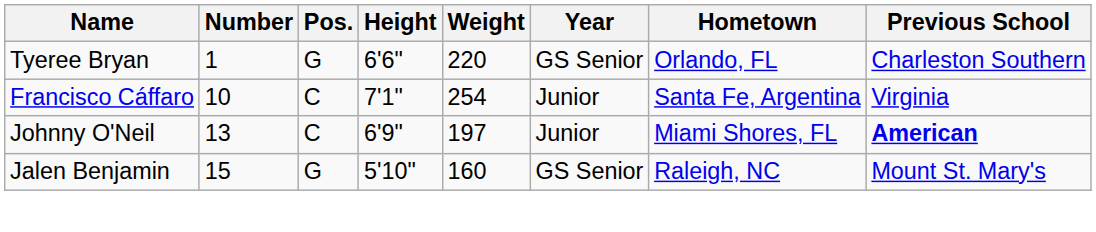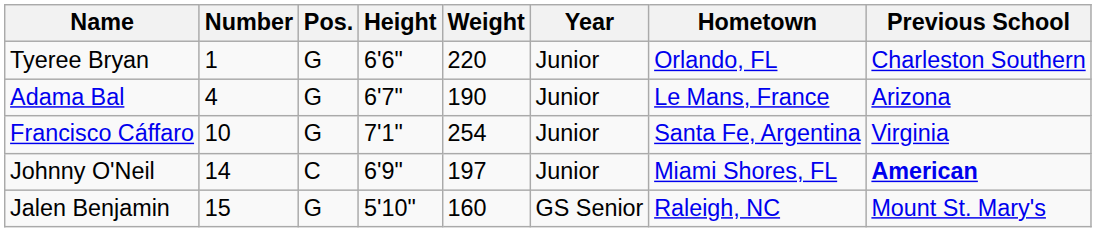Tyeree Bryan | Year: GS Senior -> Junior
+ row: Adama Bal | 4 | G | 6'7" | 190 | Junior | Le Mans, France | Arizona
Francisco Cáffaro | Pos.: C -> G
Johnny O'Neil | Number: 13 -> 14
